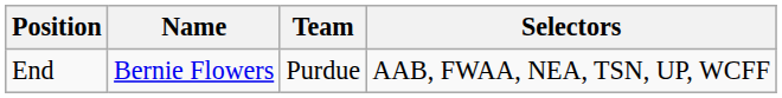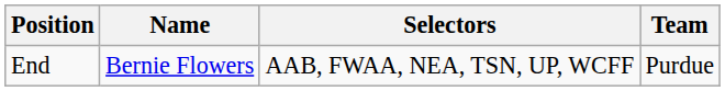columns swapped: Team <-> Selectors
